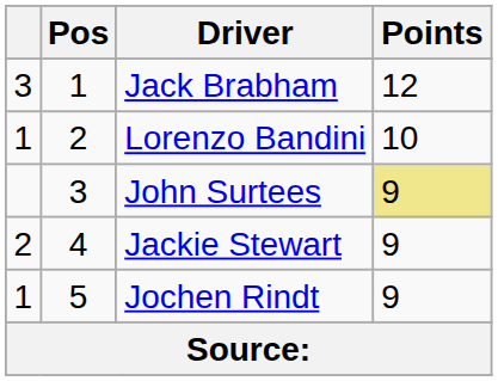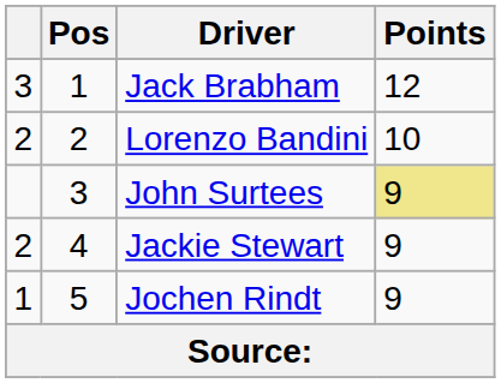Lorenzo Bandini | column 1: 1 -> 2
